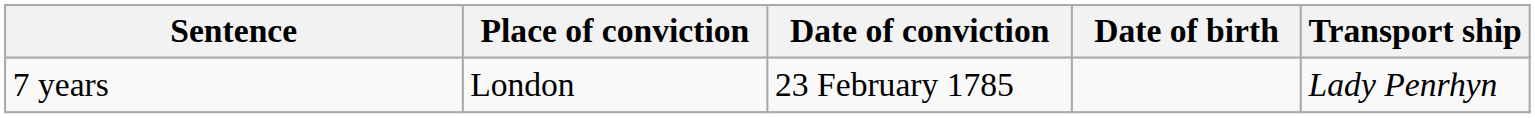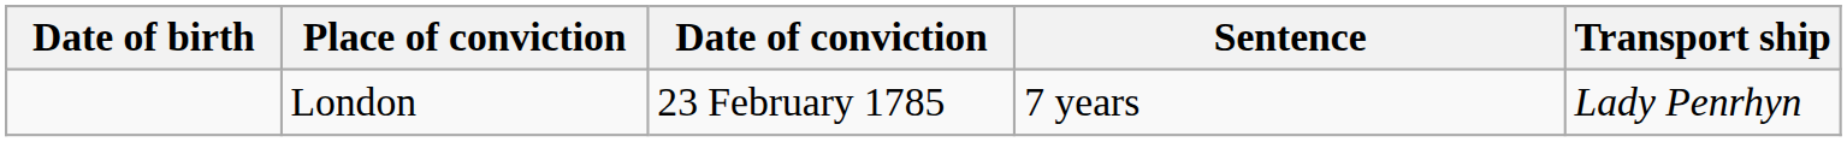columns swapped: Date of birth <-> Sentence
